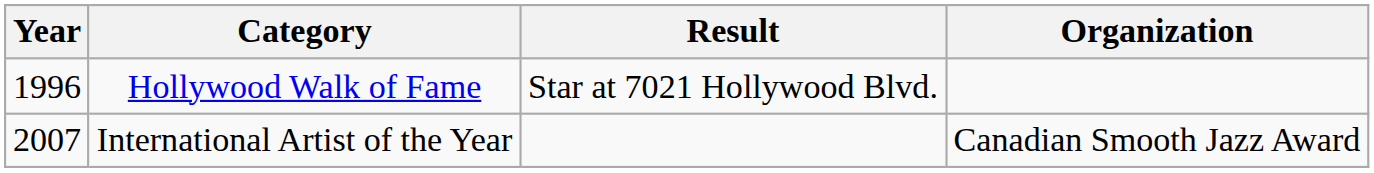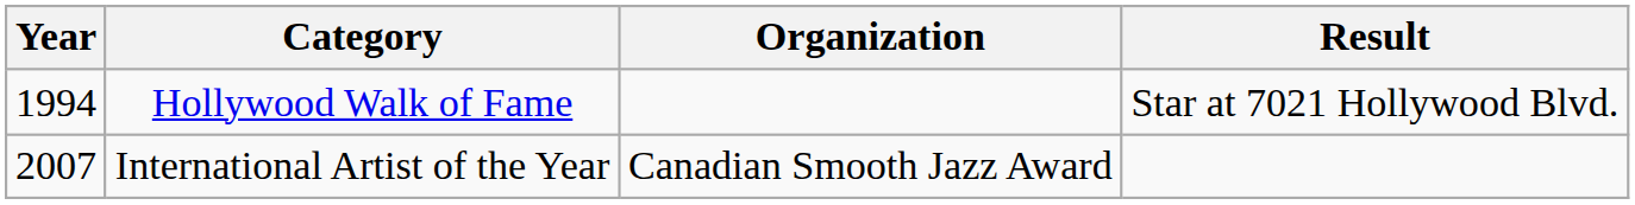columns swapped: Organization <-> Result
Hollywood Walk of Fame | Year: 1996 -> 1994
